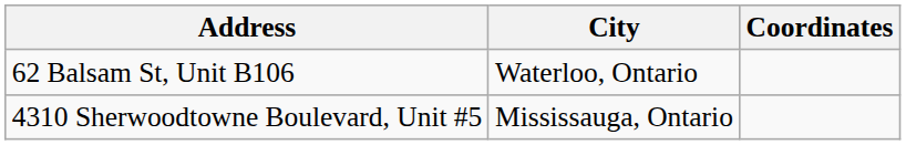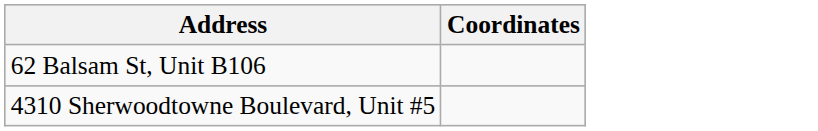- column: City | Waterloo, Ontario | Mississauga, Ontario
